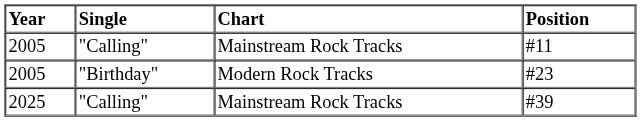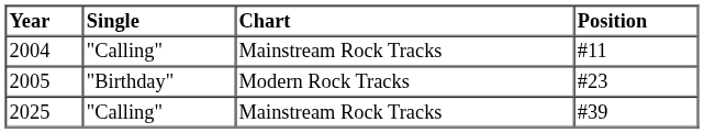#11 | Year: 2005 -> 2004
